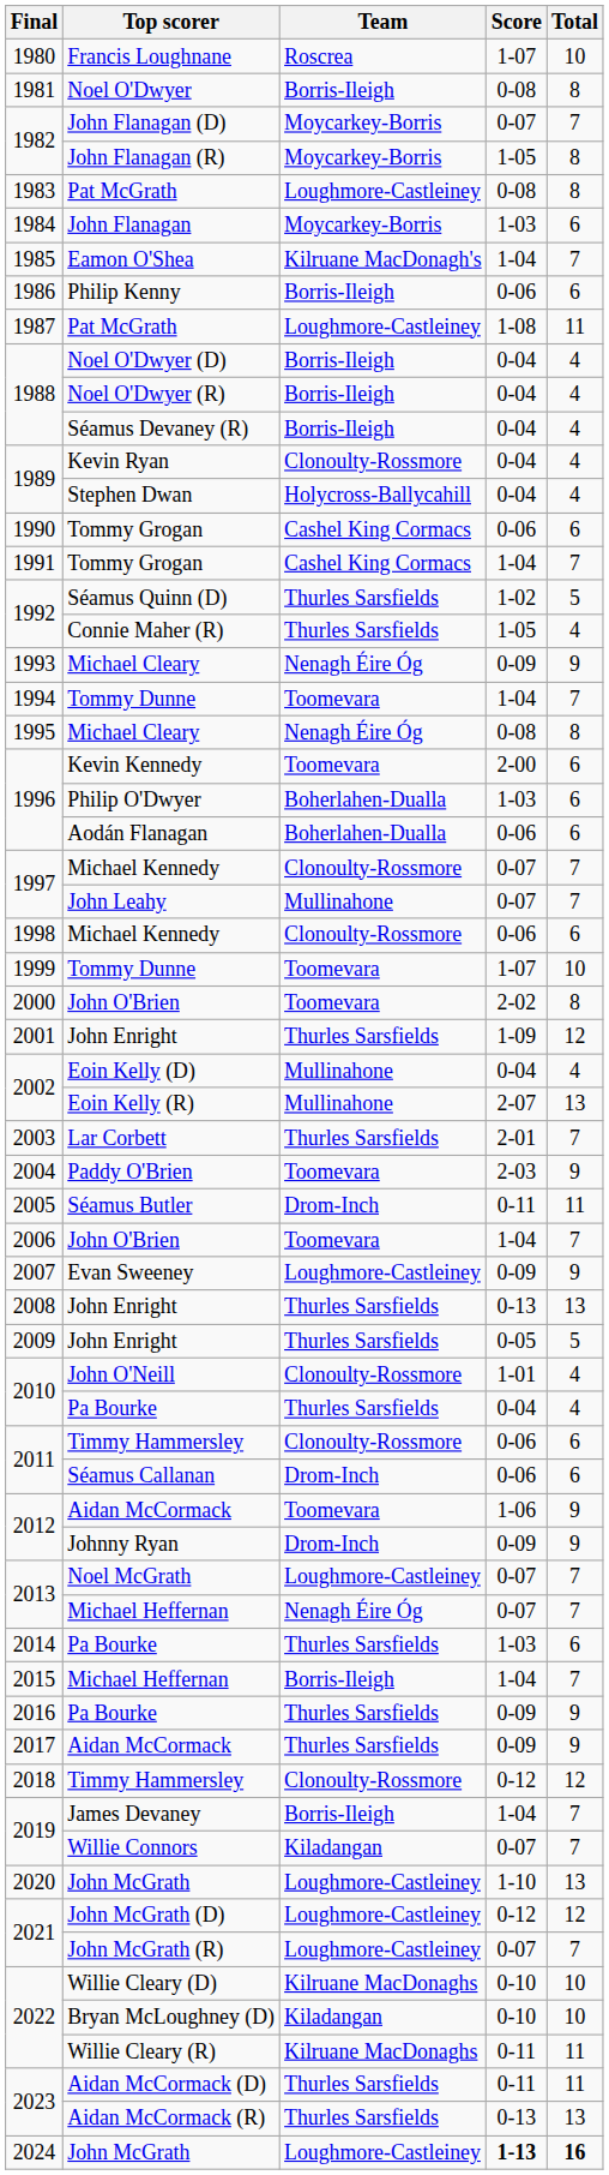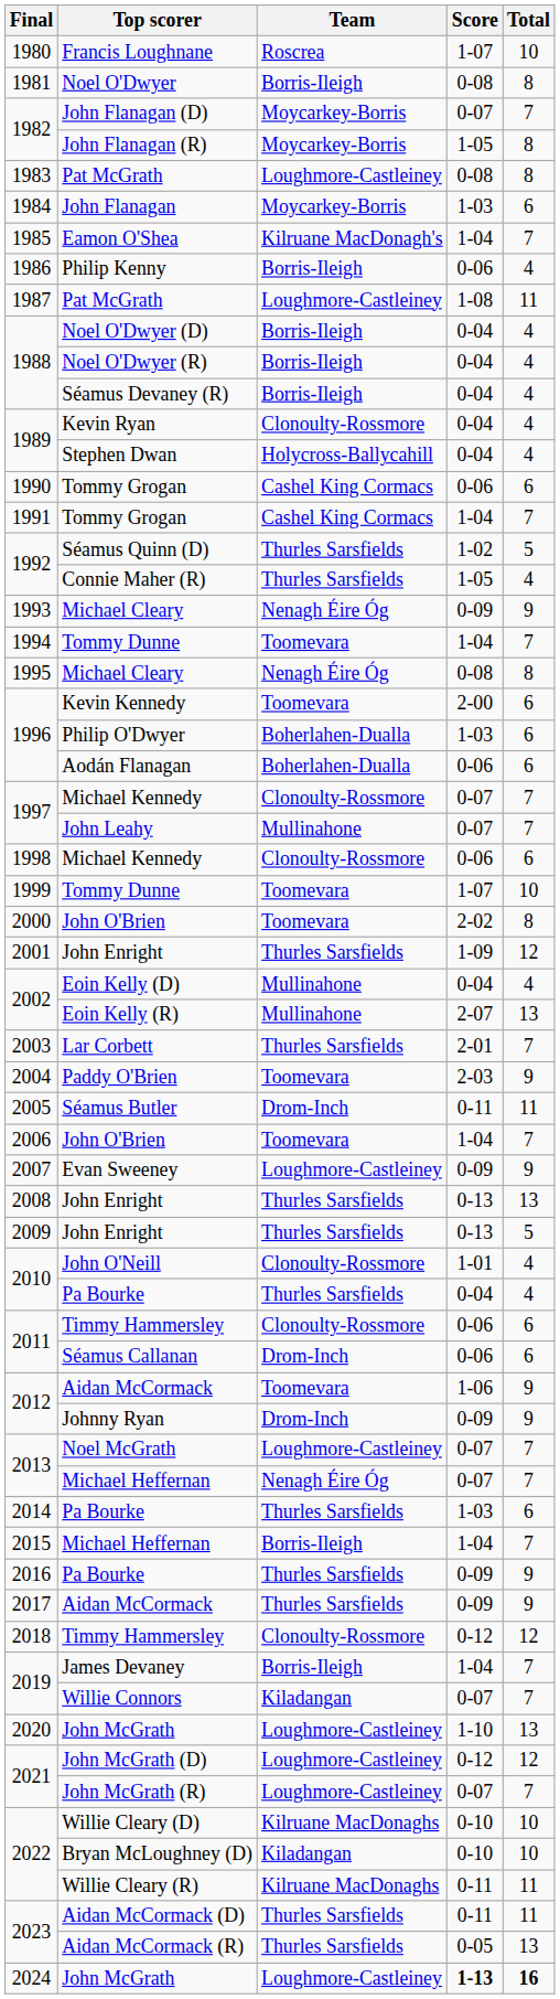Philip Kenny | Total: 6 -> 4
2009 / John Enright | Score: 0-05 -> 0-13
Aidan McCormack (R) | Score: 0-13 -> 0-05
